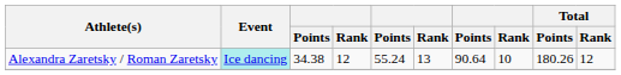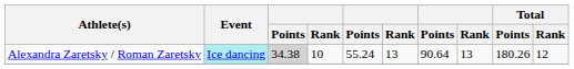Alexandra Zaretsky / Roman Zaretsky | column 3: no background -> lightgrey background
Alexandra Zaretsky / Roman Zaretsky | column 4: 12 -> 10
Alexandra Zaretsky / Roman Zaretsky | column 8: 10 -> 13
